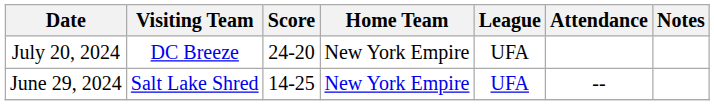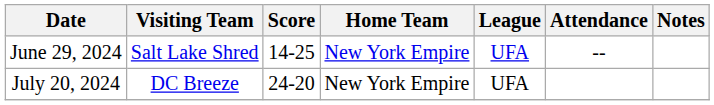rows swapped: June 29, 2024 <-> July 20, 2024
